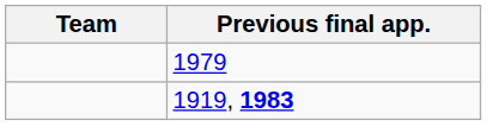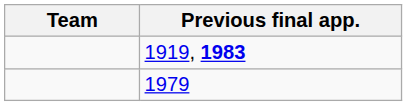rows swapped: 1919, 1983 <-> 1979
